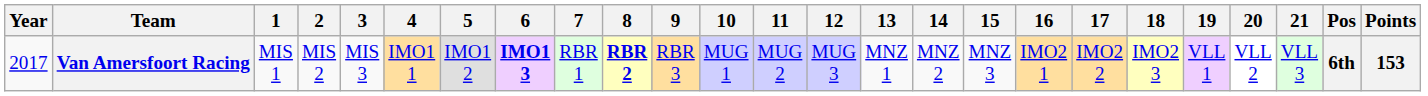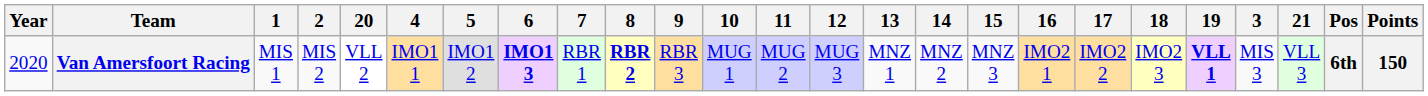columns swapped: 3 <-> 20
Van Amersfoort Racing | Year: 2017 -> 2020
Van Amersfoort Racing | 19: normal -> bold
Van Amersfoort Racing | Points: 153 -> 150
